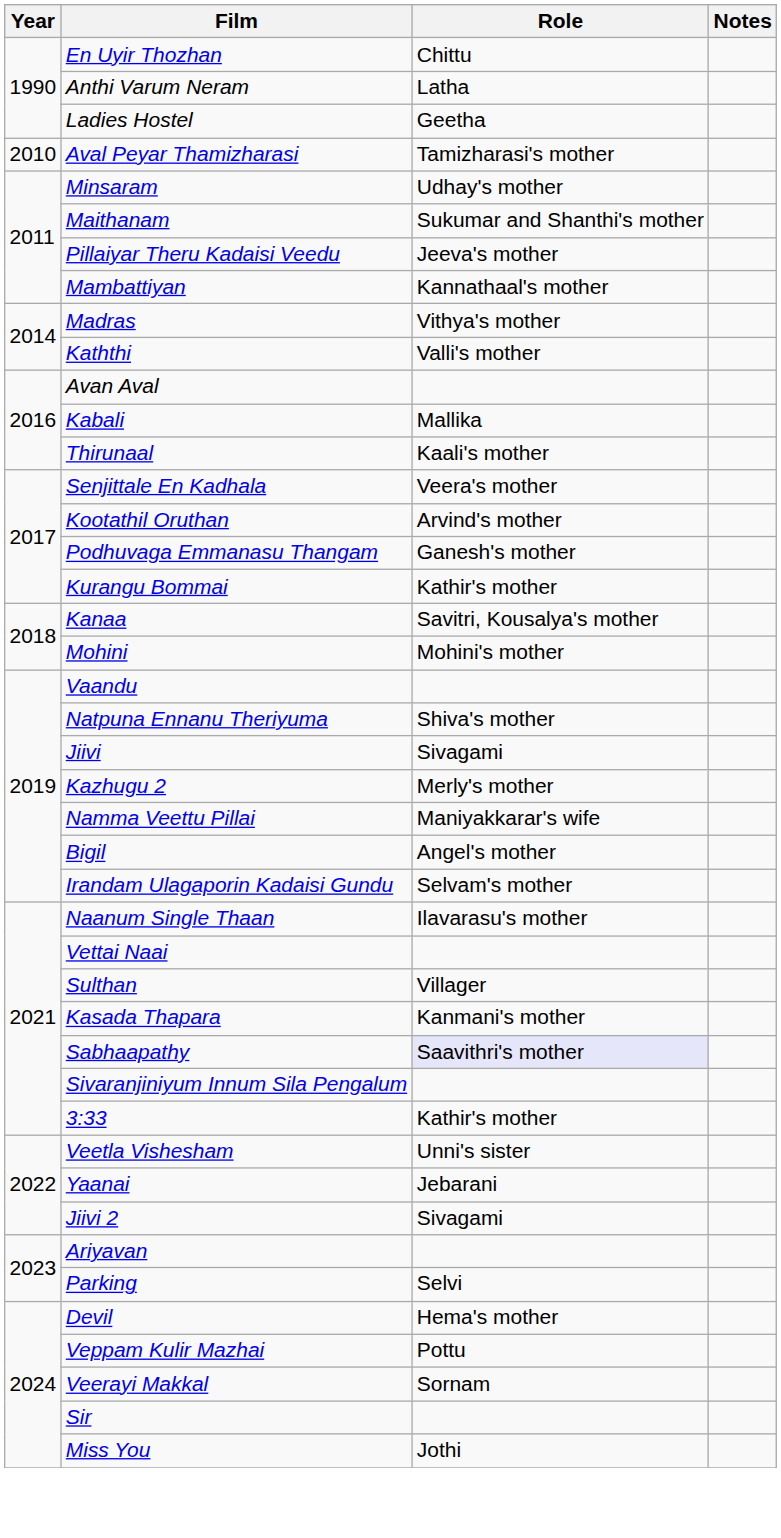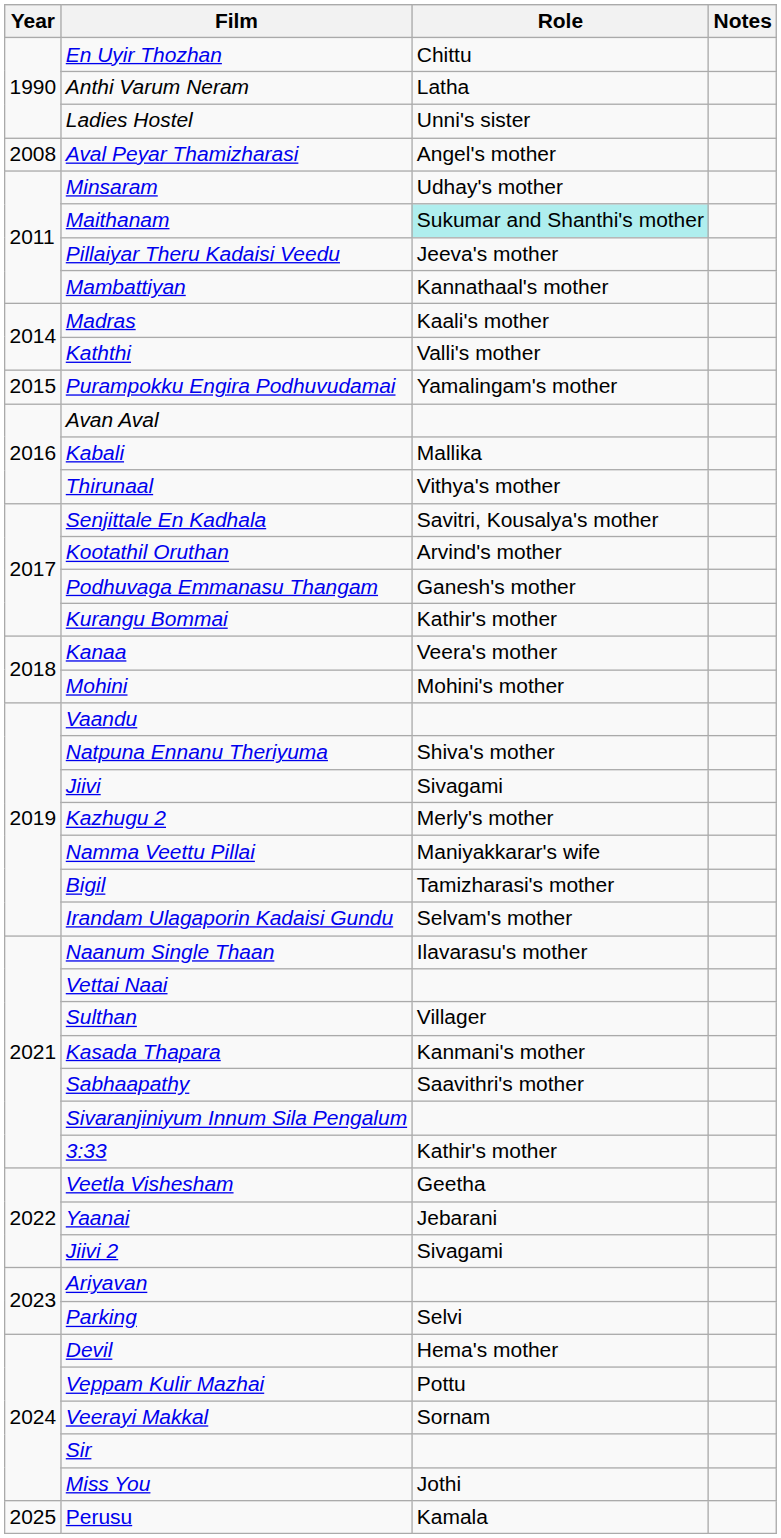Ladies Hostel | Role: Geetha -> Unni's sister
Aval Peyar Thamizharasi | Year: 2010 -> 2008
Aval Peyar Thamizharasi | Role: Tamizharasi's mother -> Angel's mother
Maithanam | Role: no background -> paleturquoise background
Madras | Role: Vithya's mother -> Kaali's mother
+ row: 2015 | Purampokku Engira Podhuvudamai | Yamalingam's mother
Thirunaal | Role: Kaali's mother -> Vithya's mother
Senjittale En Kadhala | Role: Veera's mother -> Savitri, Kousalya's mother
Kanaa | Role: Savitri, Kousalya's mother -> Veera's mother
Bigil | Role: Angel's mother -> Tamizharasi's mother
Sabhaapathy | Role: lavender background -> no background
Veetla Vishesham | Role: Unni's sister -> Geetha
+ row: 2025 | Perusu | Kamala
